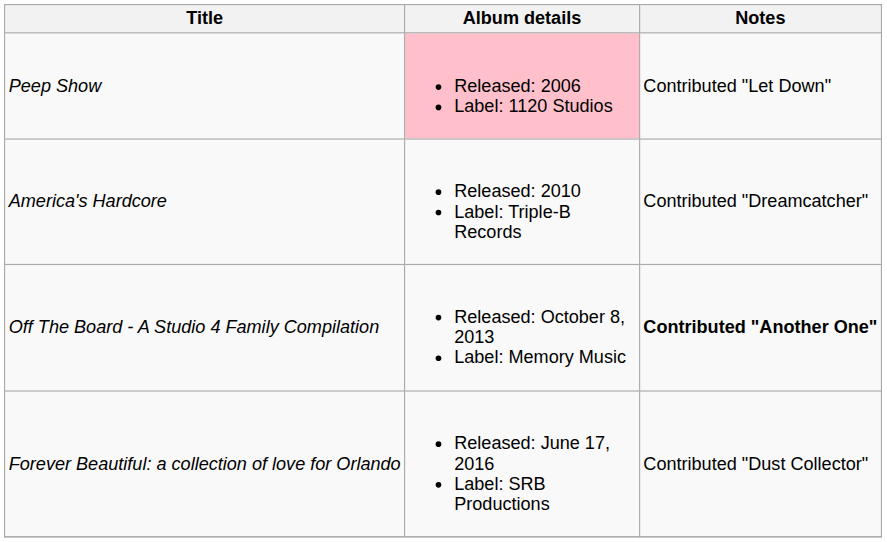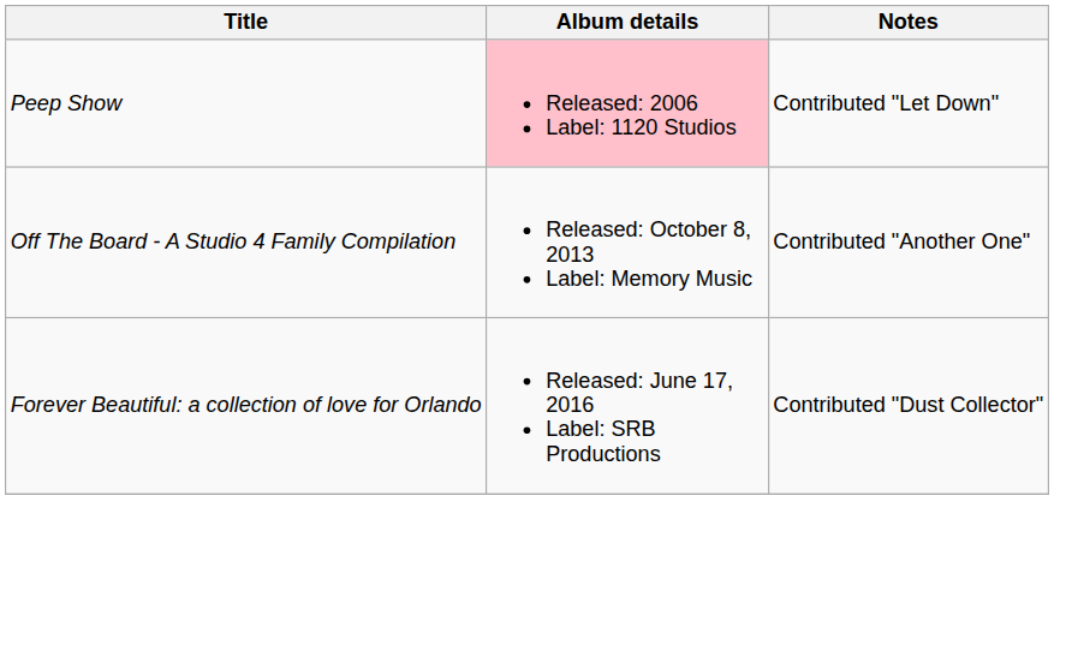- row: America's Hardcore | Released: 2010 Label: Triple-B Records | Contributed "Dreamcatcher"
Off The Board - A Studio 4 Family Compilation | Notes: bold -> normal
